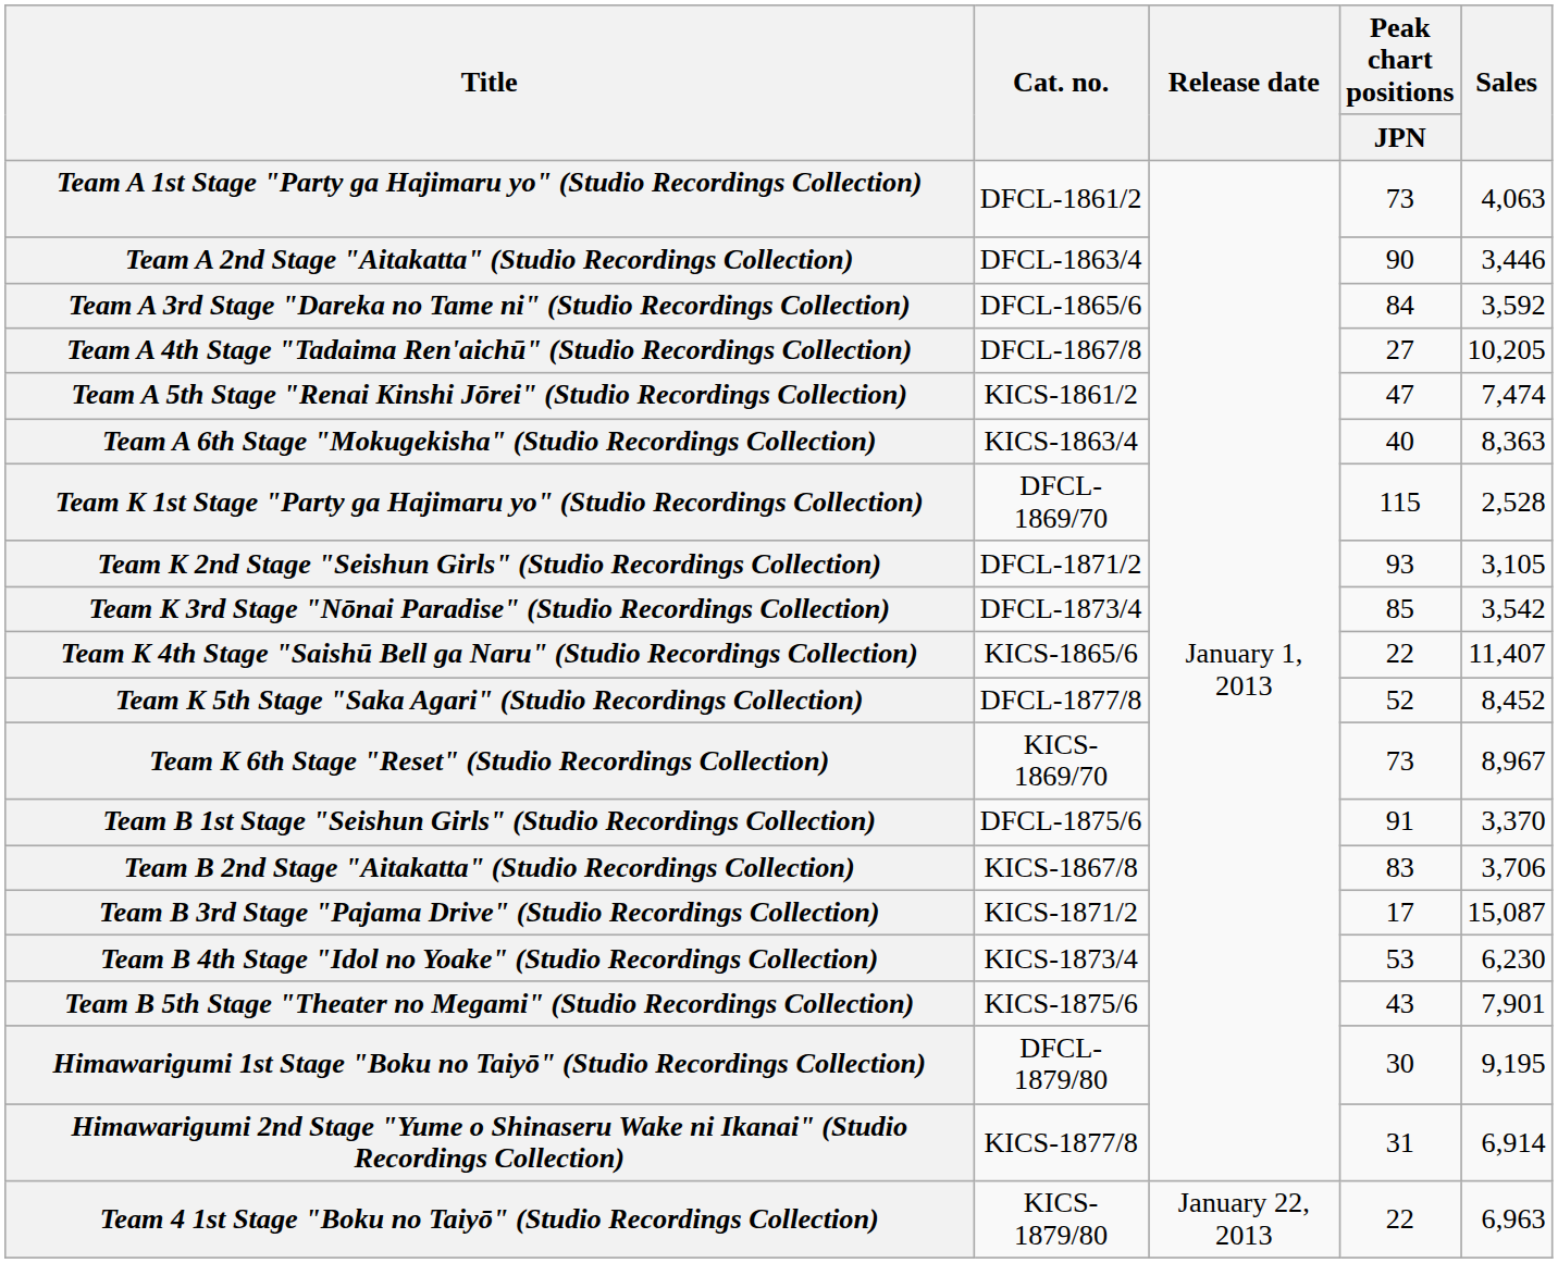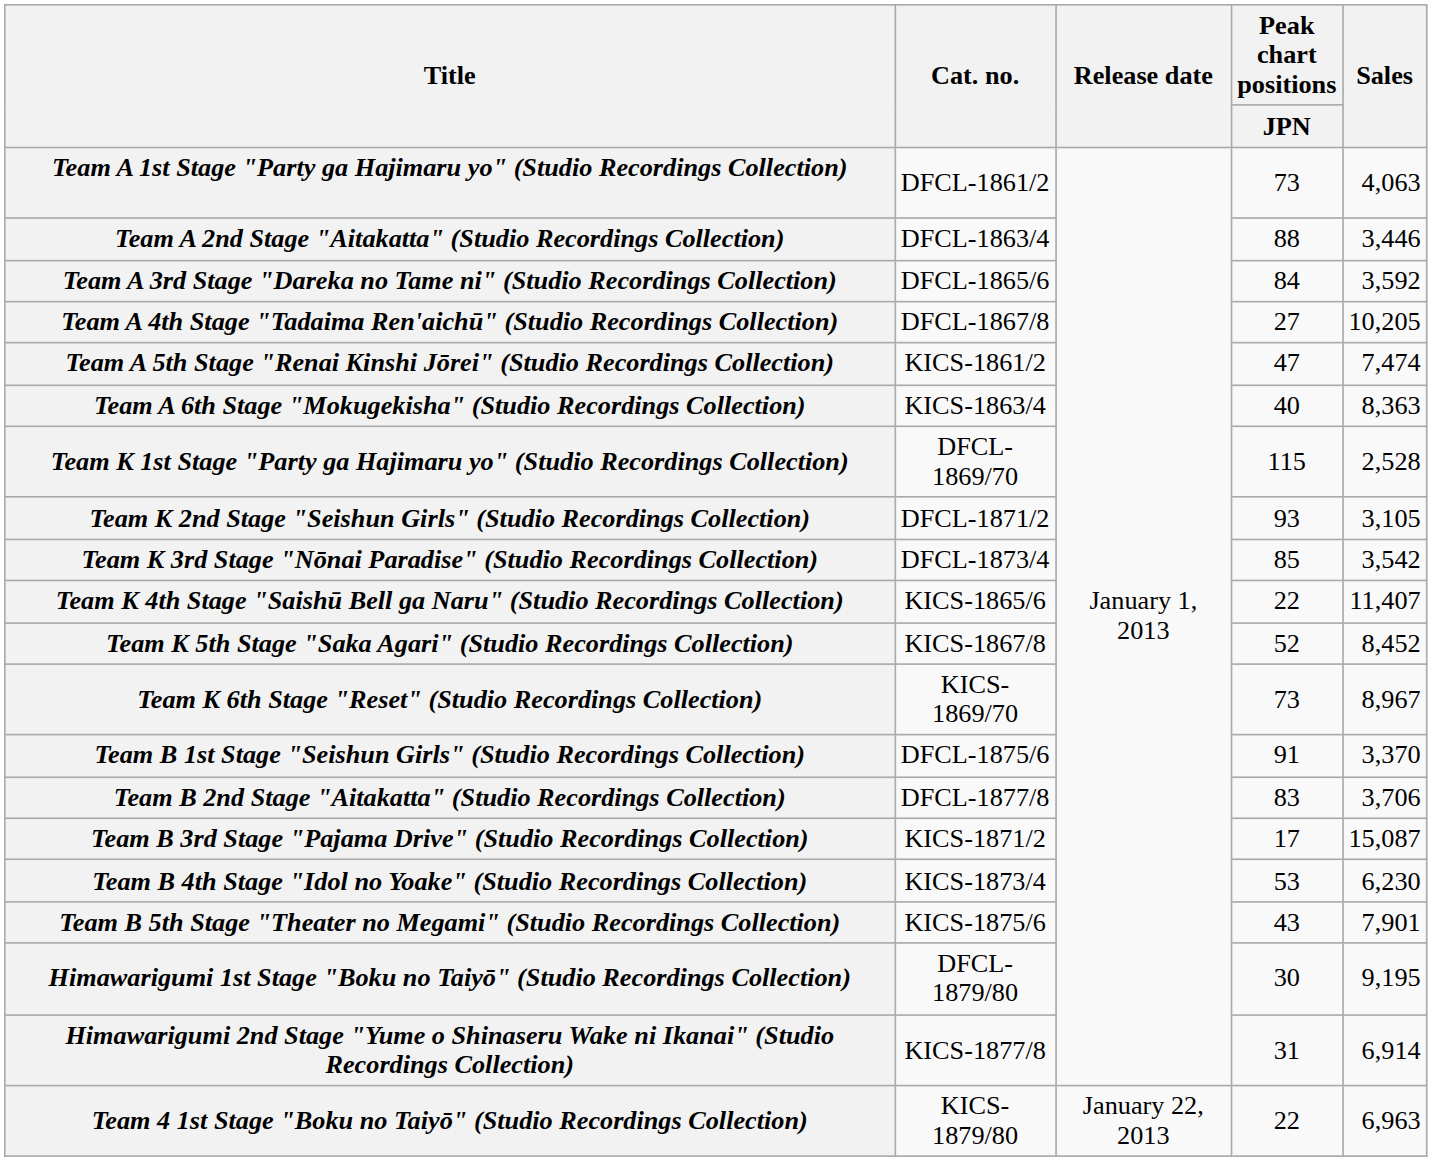Team A 2nd Stage "Aitakatta" (Studio Recordings Collection) | Peak chart positions / JPN: 90 -> 88
Team K 5th Stage "Saka Agari" (Studio Recordings Collection) | Cat. no.: DFCL-1877/8 -> KICS-1867/8
Team B 2nd Stage "Aitakatta" (Studio Recordings Collection) | Cat. no.: KICS-1867/8 -> DFCL-1877/8
